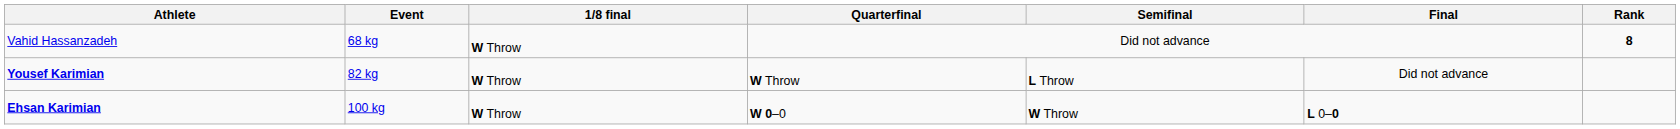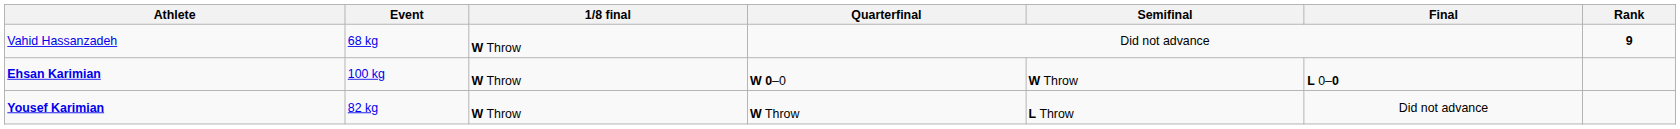Vahid Hassanzadeh | Rank: 8 -> 9
rows swapped: Yousef Karimian <-> Ehsan Karimian
